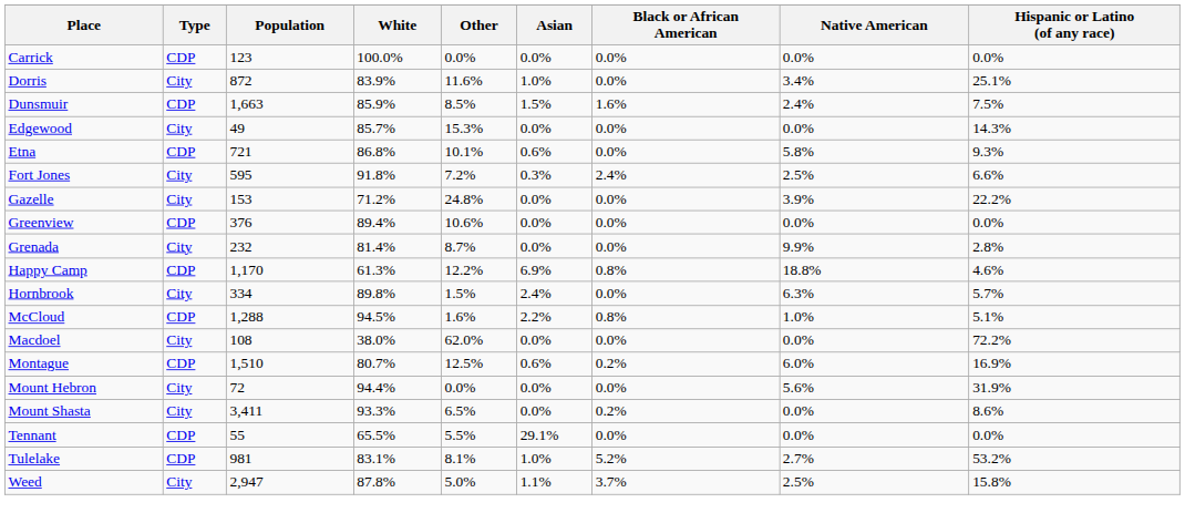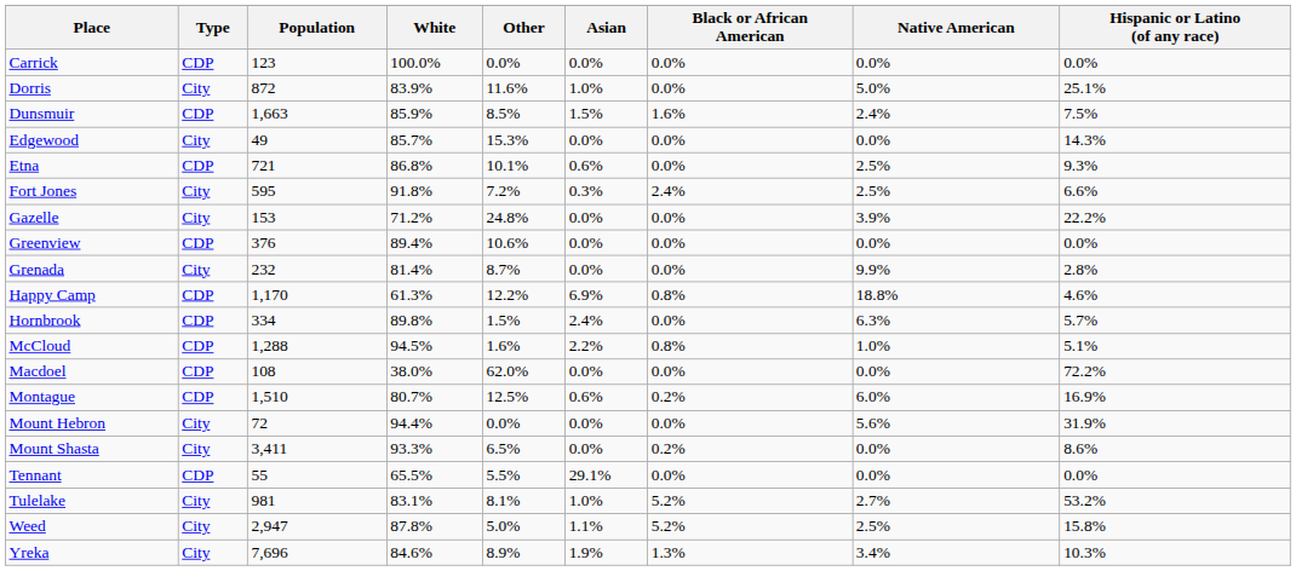Dorris | Native American: 3.4% -> 5.0%
Etna | Native American: 5.8% -> 2.5%
Hornbrook | Type: City -> CDP
Macdoel | Type: City -> CDP
Tulelake | Type: CDP -> City
Weed | Black or African American: 3.7% -> 5.2%
+ row: Yreka | City | 7,696 | 84.6% | 8.9% | 1.9% | 1.3% | 3.4% | 10.3%
